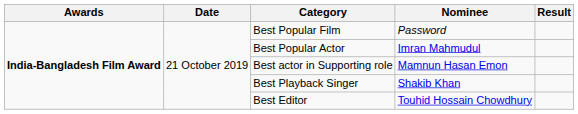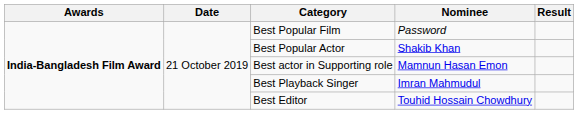Best Popular Actor | Nominee: Imran Mahmudul -> Shakib Khan
Best Playback Singer | Nominee: Shakib Khan -> Imran Mahmudul
